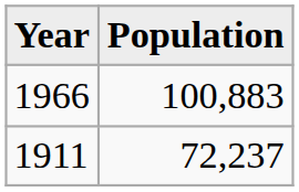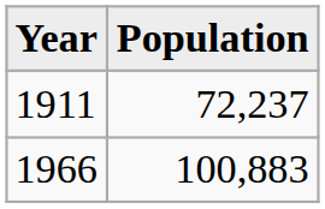rows swapped: 1911 <-> 1966
